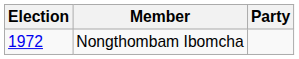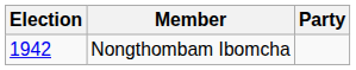Nongthombam Ibomcha | Election: 1972 -> 1942
